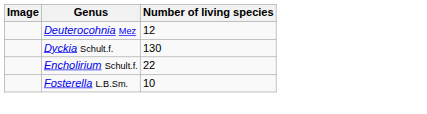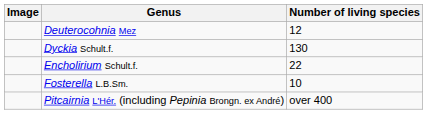+ row: Pitcairnia L'Hér. (including Pepinia Brongn. ex André) | over 400
